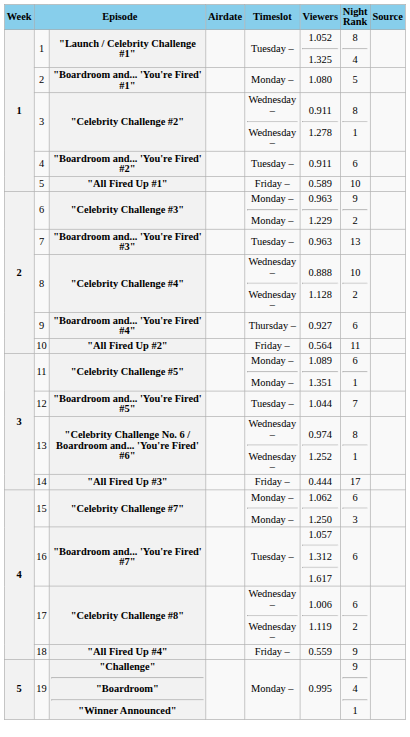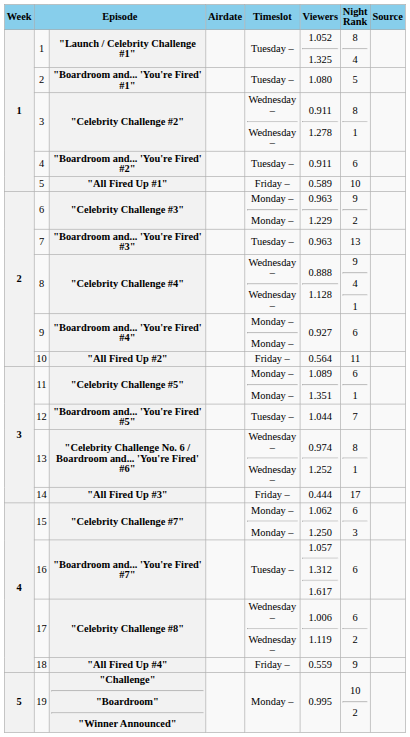"Boardroom and... 'You're Fired' #1" | Timeslot: Monday – -> Tuesday –
"Celebrity Challenge #4" | Night Rank: 10 2 -> 9 4 1
"Boardroom and... 'You're Fired' #4" | Timeslot: Thursday – -> Monday – Monday –
"Challenge" "Boardroom" "Winner Announced" | Night Rank: 9 4 1 -> 10 2
